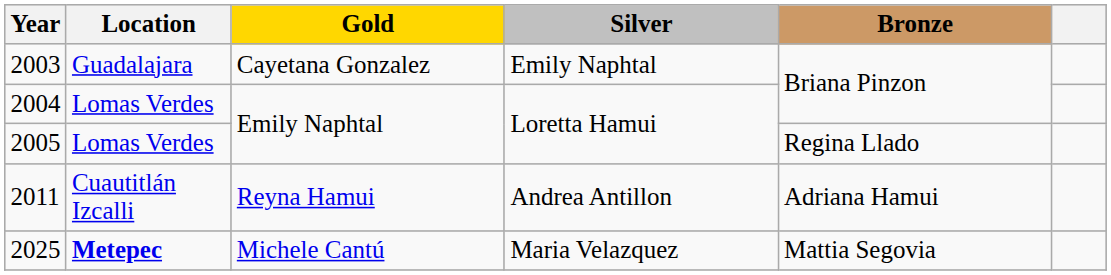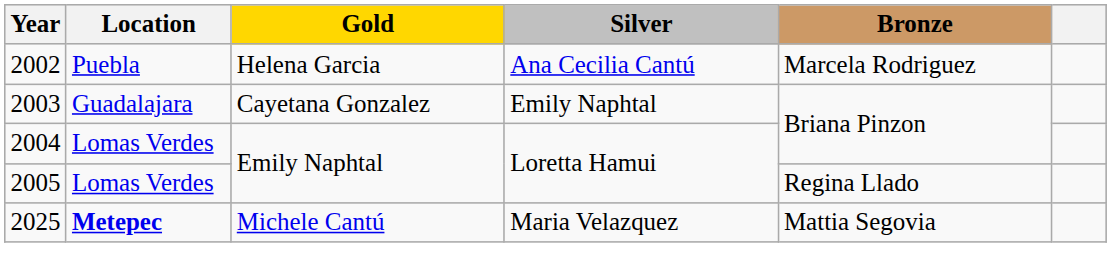+ row: 2002 | Puebla | Helena Garcia | Ana Cecilia Cantú | Marcela Rodriguez
- row: 2011 | Cuautitlán Izcalli | Reyna Hamui | Andrea Antillon | Adriana Hamui
